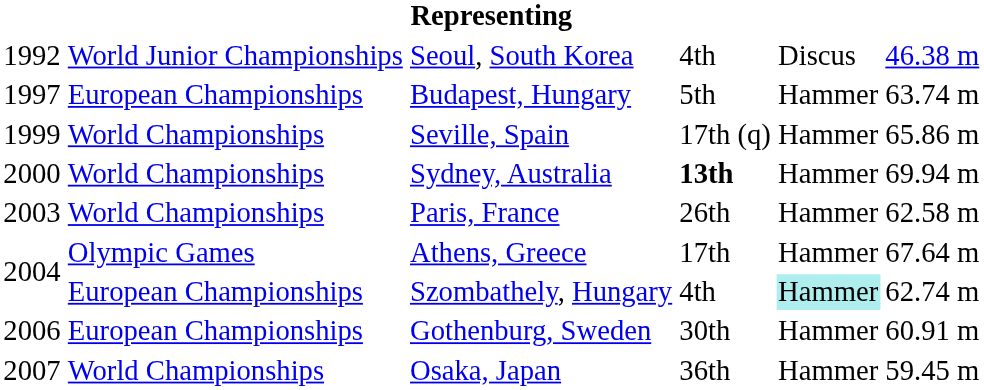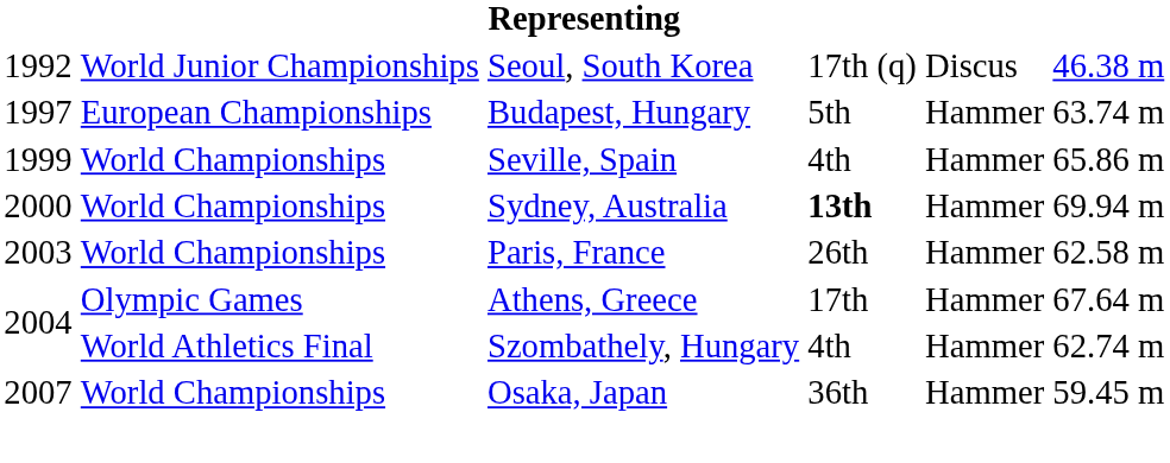Seoul, South Korea | column 4: 4th -> 17th (q)
Seville, Spain | column 4: 17th (q) -> 4th
Szombathely, Hungary | column 2: European Championships -> World Athletics Final
Szombathely, Hungary | column 5: paleturquoise background -> no background
- row: 2006 | European Championships | Gothenburg, Sweden | 30th | Hammer | 60.91 m
